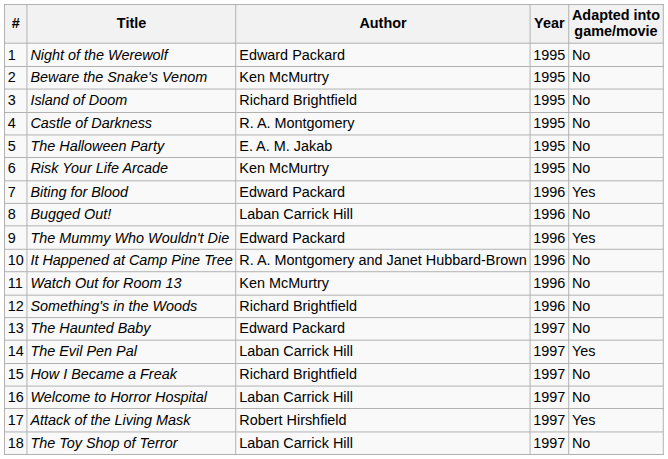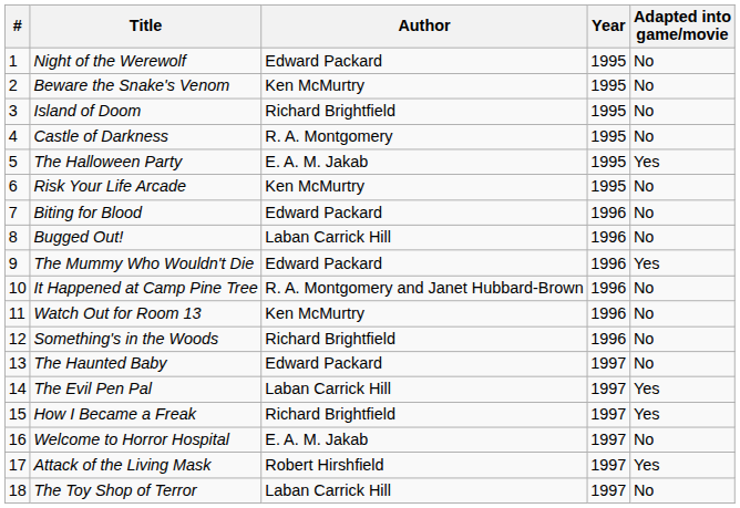The Halloween Party | Adapted into game/movie: No -> Yes
Biting for Blood | Adapted into game/movie: Yes -> No
How I Became a Freak | Adapted into game/movie: No -> Yes
Welcome to Horror Hospital | Author: Laban Carrick Hill -> E. A. M. Jakab
